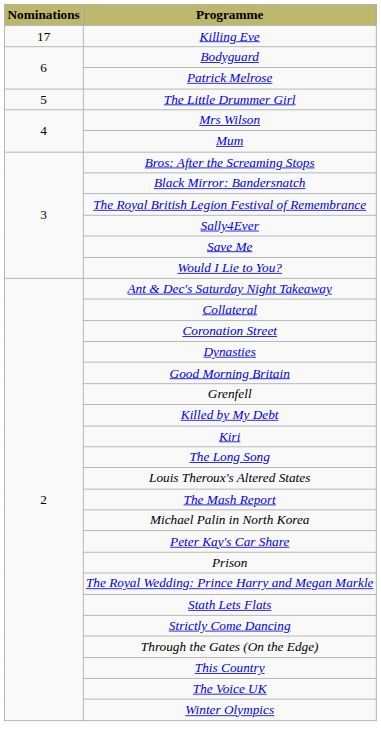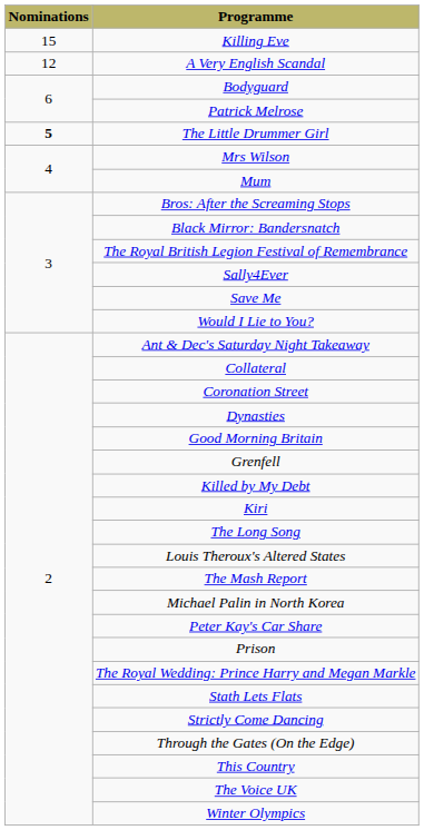Killing Eve | Nominations: 17 -> 15
+ row: 12 | A Very English Scandal
The Little Drummer Girl | Nominations: normal -> bold
